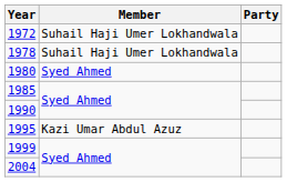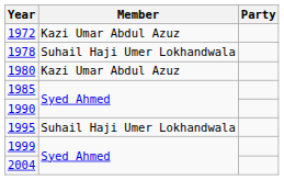1972 | Member: Suhail Haji Umer Lokhandwala -> Kazi Umar Abdul Azuz
1980 | Member: Syed Ahmed -> Kazi Umar Abdul Azuz
1995 | Member: Kazi Umar Abdul Azuz -> Suhail Haji Umer Lokhandwala
